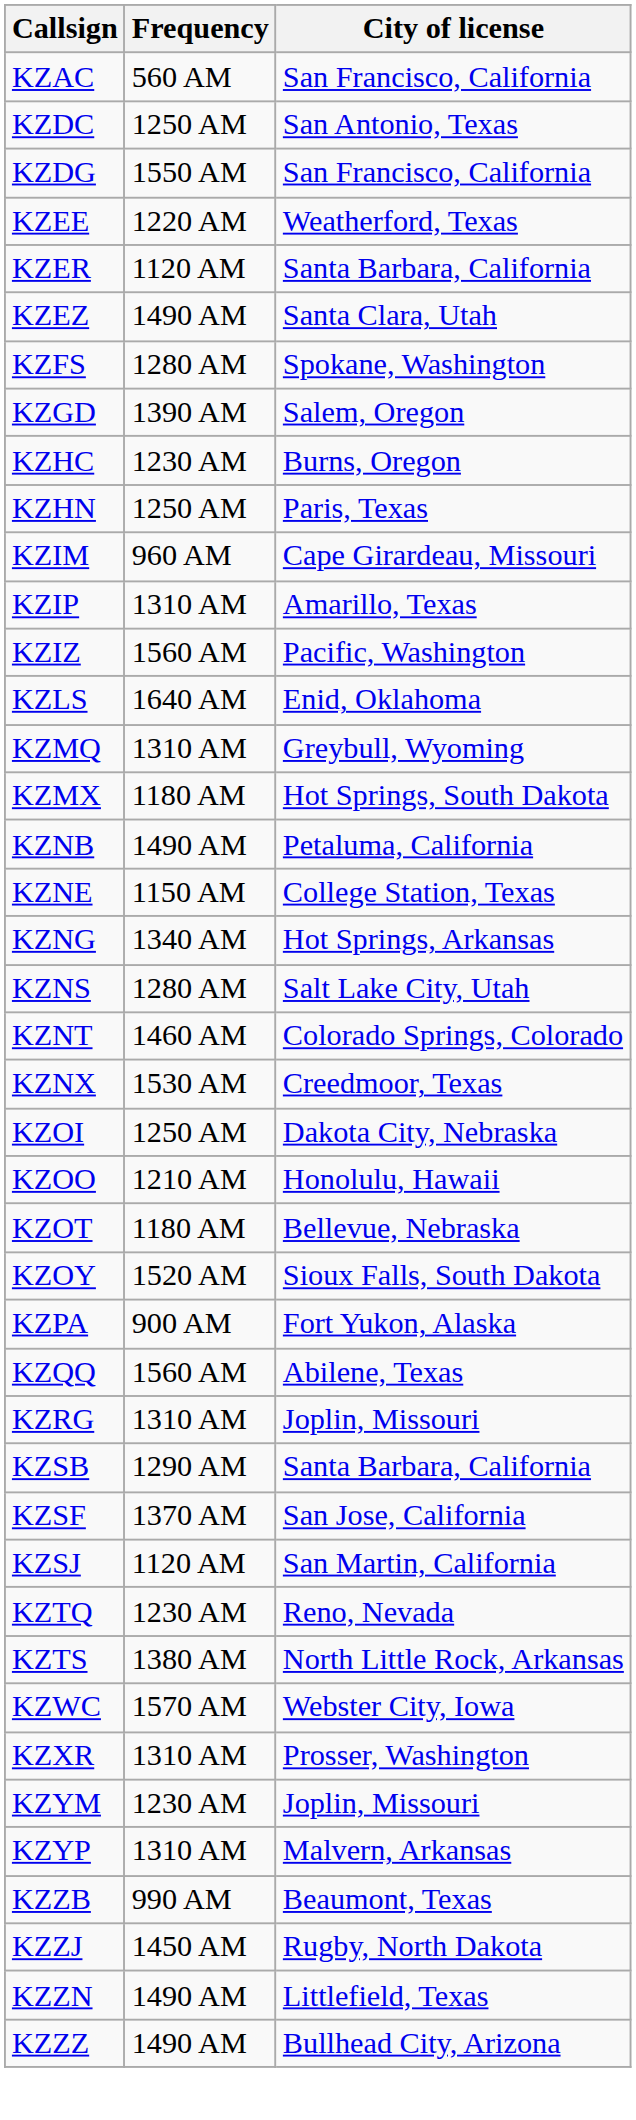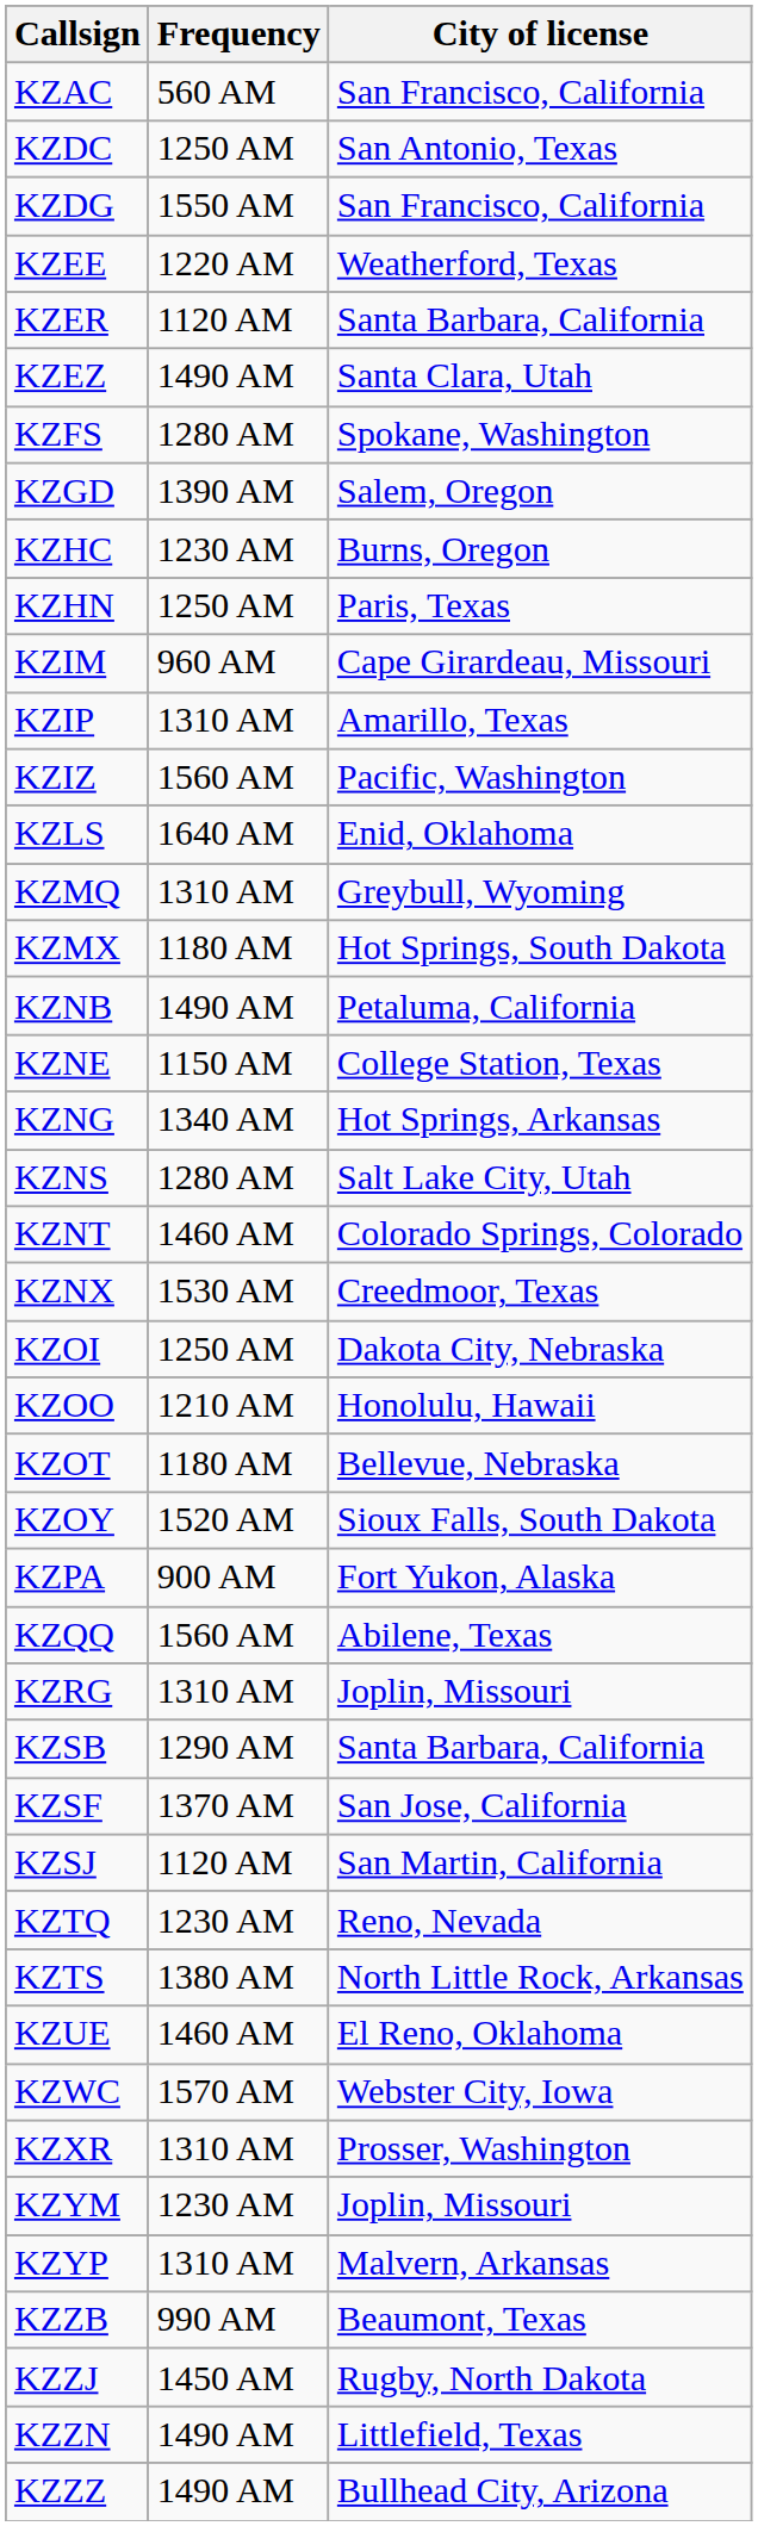+ row: KZUE | 1460 AM | El Reno, Oklahoma
